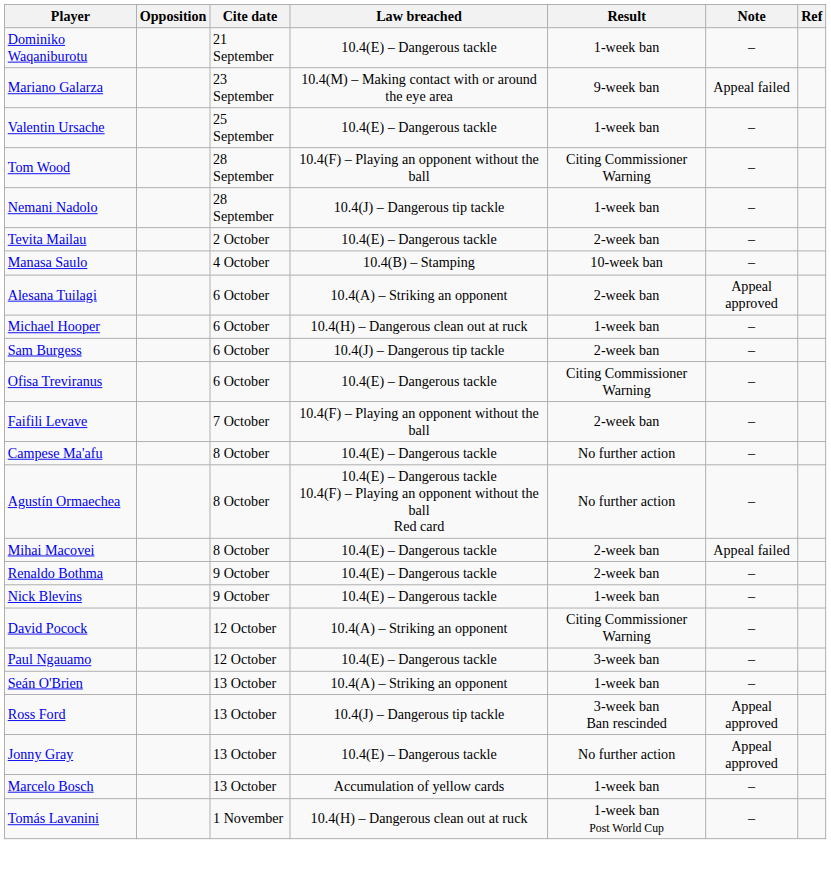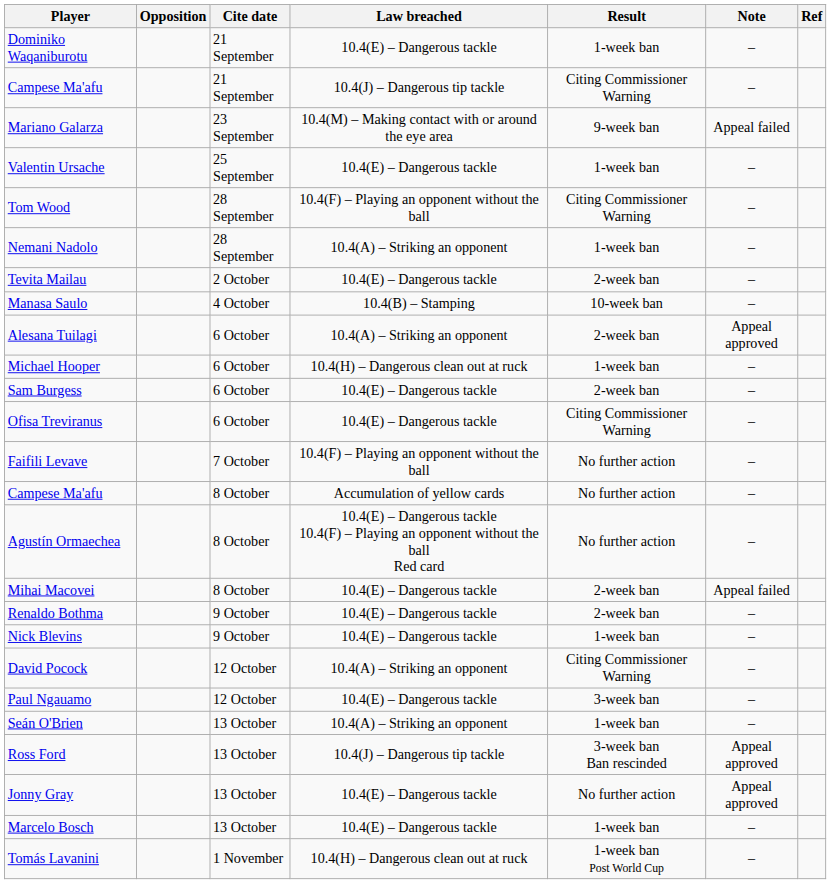+ row: Campese Ma'afu | 21 September | 10.4(J) – Dangerous tip tackle | Citing Commissioner Warning | –
Nemani Nadolo | Law breached: 10.4(J) – Dangerous tip tackle -> 10.4(A) – Striking an opponent
Sam Burgess | Law breached: 10.4(J) – Dangerous tip tackle -> 10.4(E) – Dangerous tackle
Faifili Levave | Result: 2-week ban -> No further action
Campese Ma'afu / 8 October | Law breached: 10.4(E) – Dangerous tackle -> Accumulation of yellow cards
Marcelo Bosch | Law breached: Accumulation of yellow cards -> 10.4(E) – Dangerous tackle
